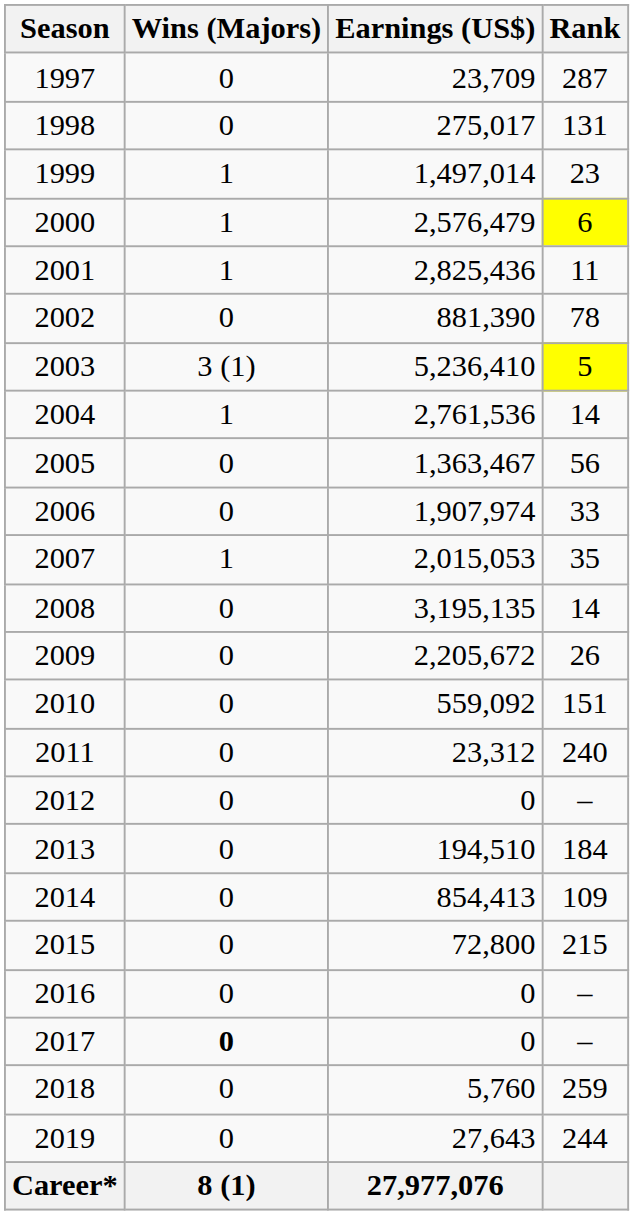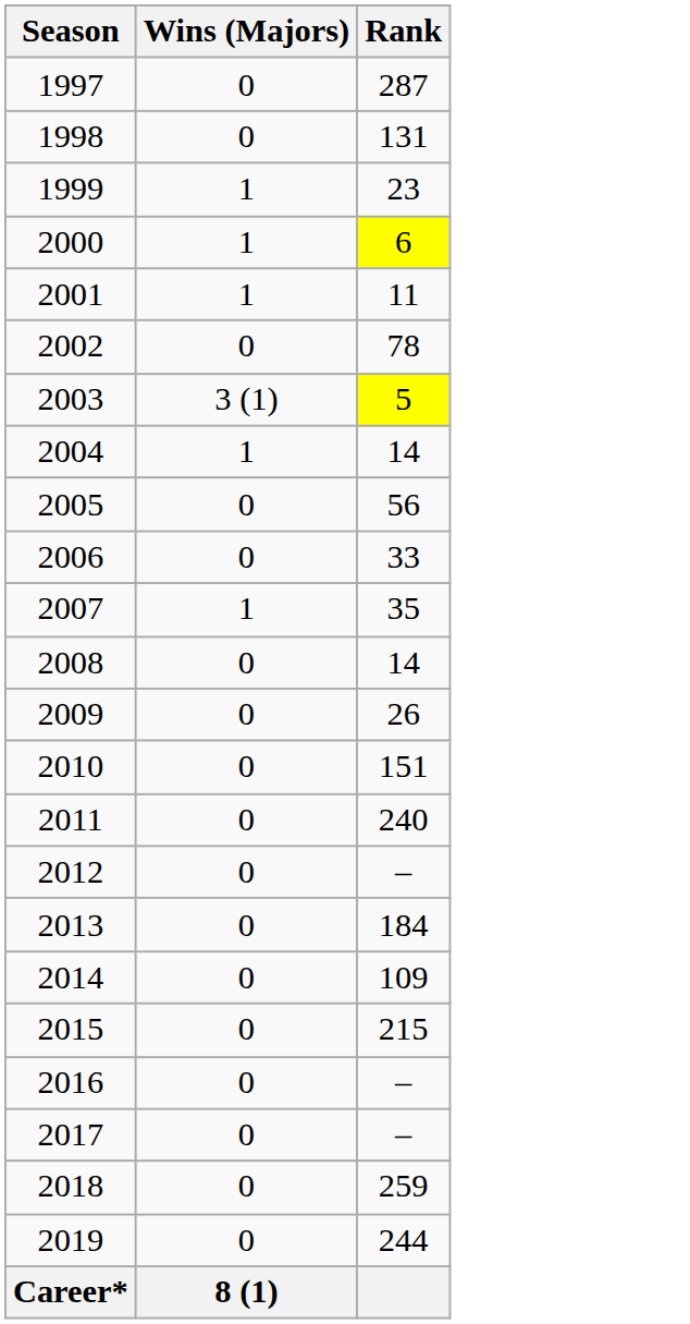- column: Earnings (US$) | 23,709 | 275,017 | 1,497,014 | 2,576,479 | 2,825,436 | 881,390 | 5,236,410 | 2,761,536 | 1,363,467 | 1,907,974 | 2,015,053 | 3,195,135 | 2,205,672 | 559,092 | 23,312 | 0 | 194,510 | 854,413 | 72,800 | 0 | 0 | 5,760 | 27,643 | 27,977,076
2017 | Wins (Majors): bold -> normal
